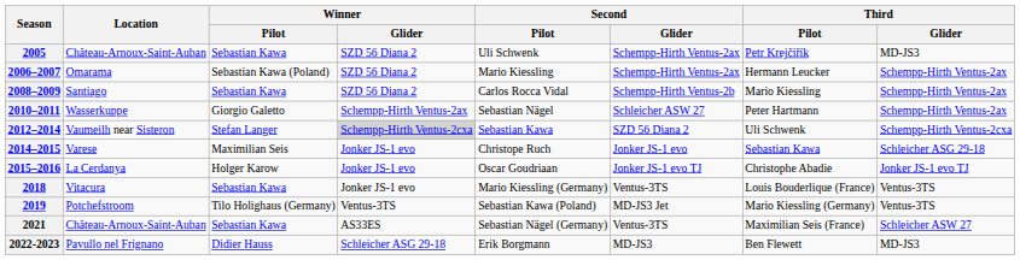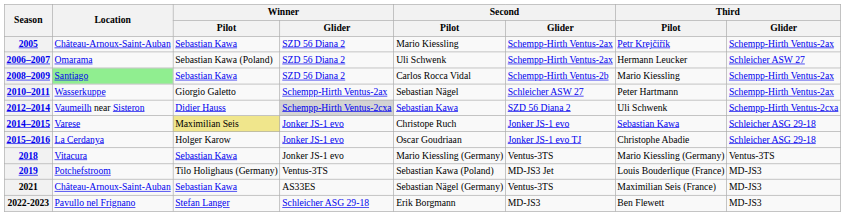2005 | Second / Pilot: Uli Schwenk -> Mario Kiessling
2005 | Third / Glider: MD-JS3 -> Schempp-Hirth Ventus-2ax
2006–2007 | Second / Pilot: Mario Kiessling -> Uli Schwenk
2006–2007 | Third / Glider: Schempp-Hirth Ventus-2ax -> Schleicher ASW 27
2008–2009 | Location: no background -> lightgreen background
2012–2014 | Winner / Pilot: Stefan Langer -> Didier Hauss
2014–2015 | Winner / Pilot: no background -> khaki background
2015–2016 | Third / Glider: Jonker JS-1 evo TJ -> Schleicher ASG 29-18
2018 | Third / Pilot: Louis Bouderlique (France) -> Mario Kiessling (Germany)
2019 | Third / Pilot: Mario Kiessling (Germany) -> Louis Bouderlique (France)
2019 | Third / Glider: Ventus-3TS -> MD-JS3
2021 | Third / Glider: Schleicher ASW 27 -> MD-JS3
2022-2023 | Winner / Pilot: Didier Hauss -> Stefan Langer
